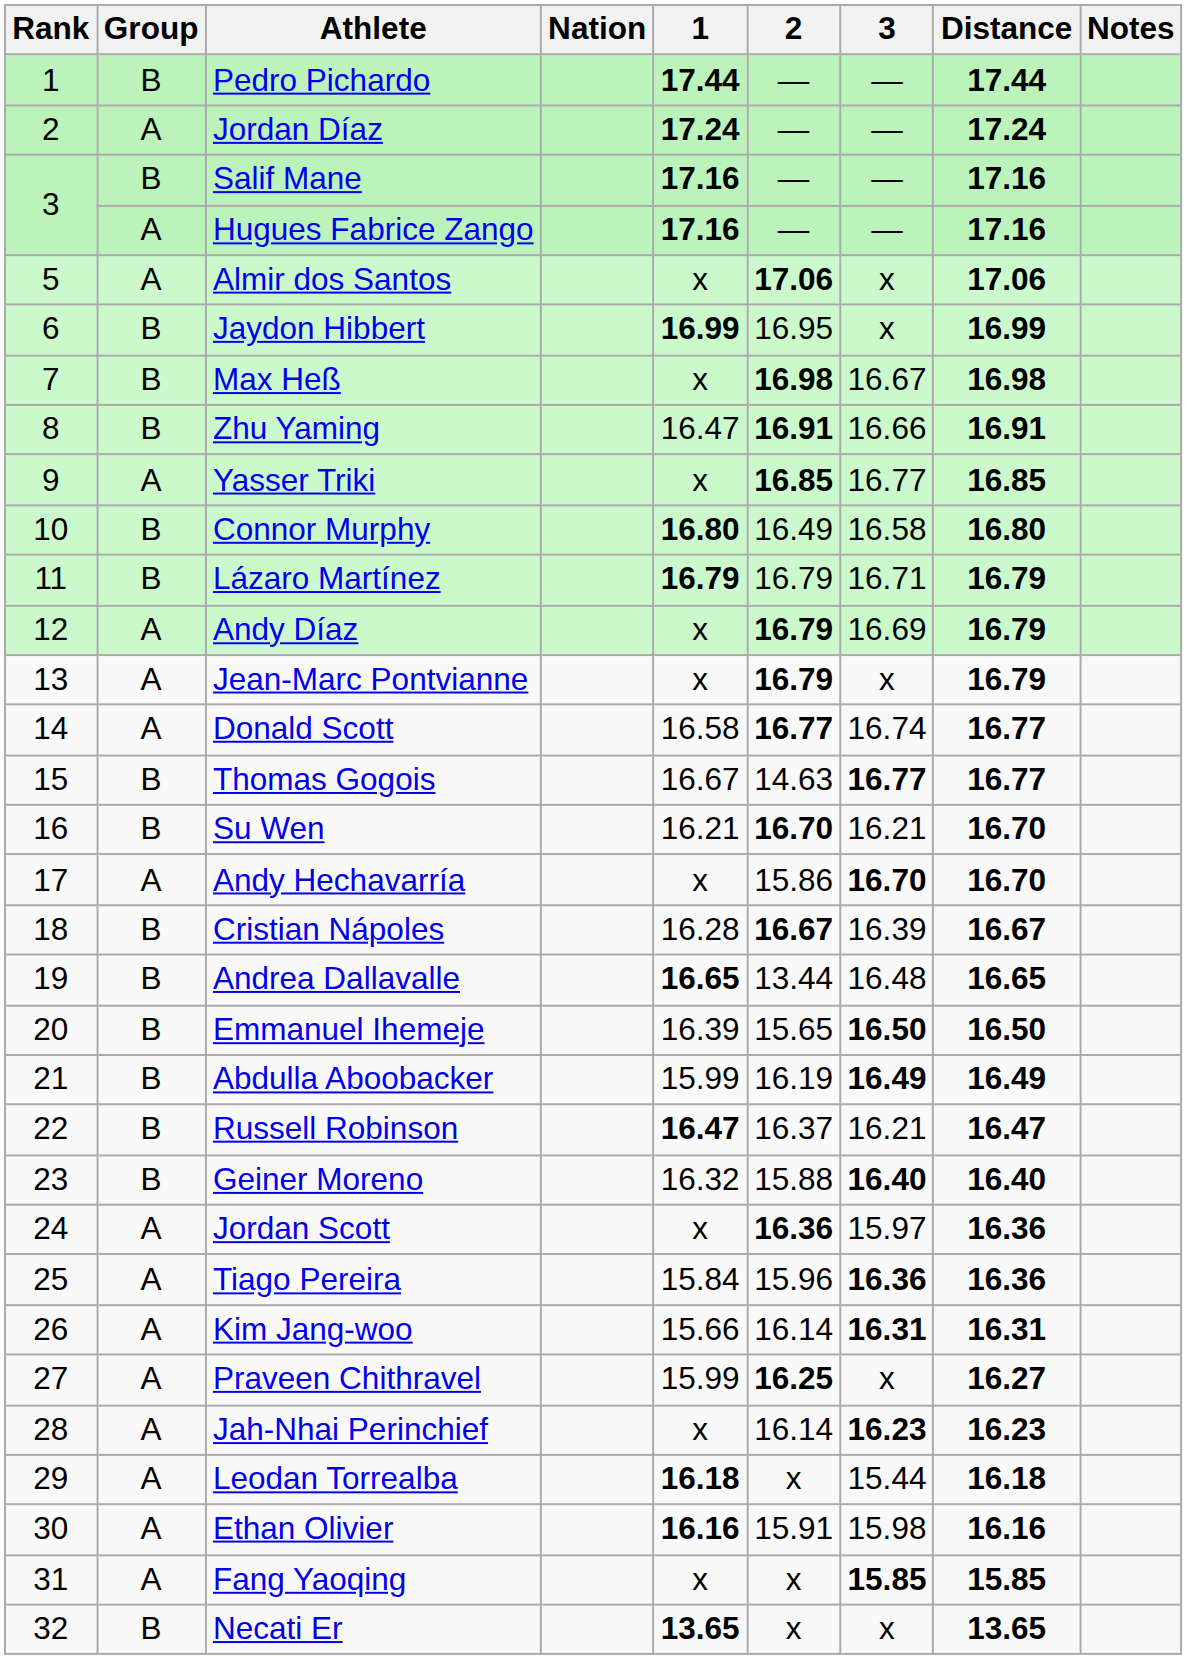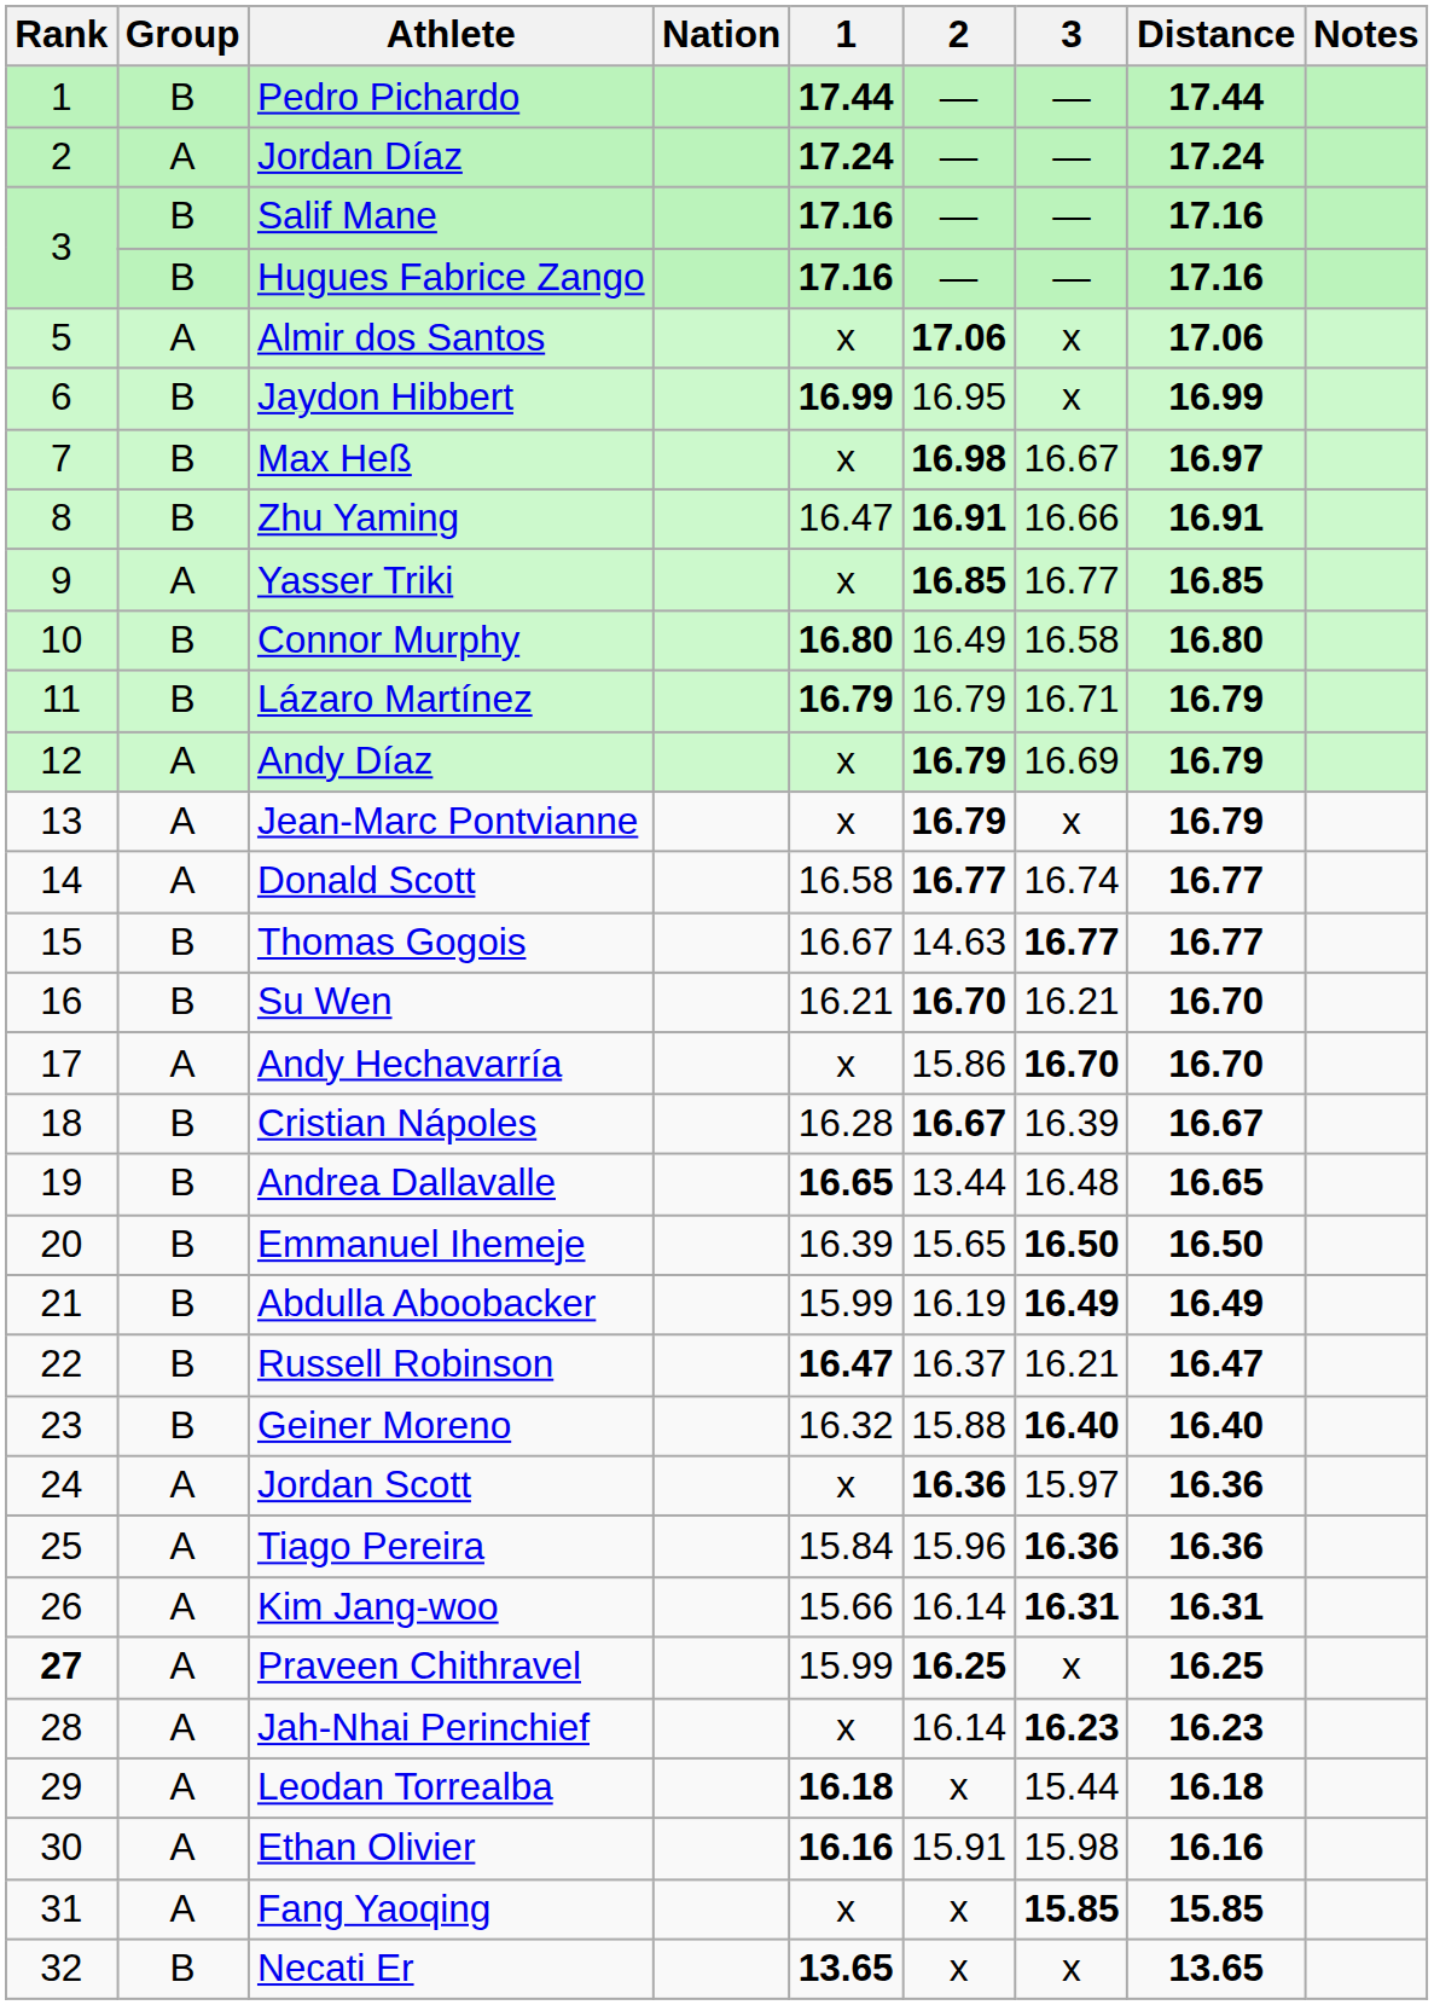Hugues Fabrice Zango | Group: A -> B
Max Heß | Distance: 16.98 -> 16.97
Praveen Chithravel | Rank: normal -> bold
Praveen Chithravel | Distance: 16.27 -> 16.25
